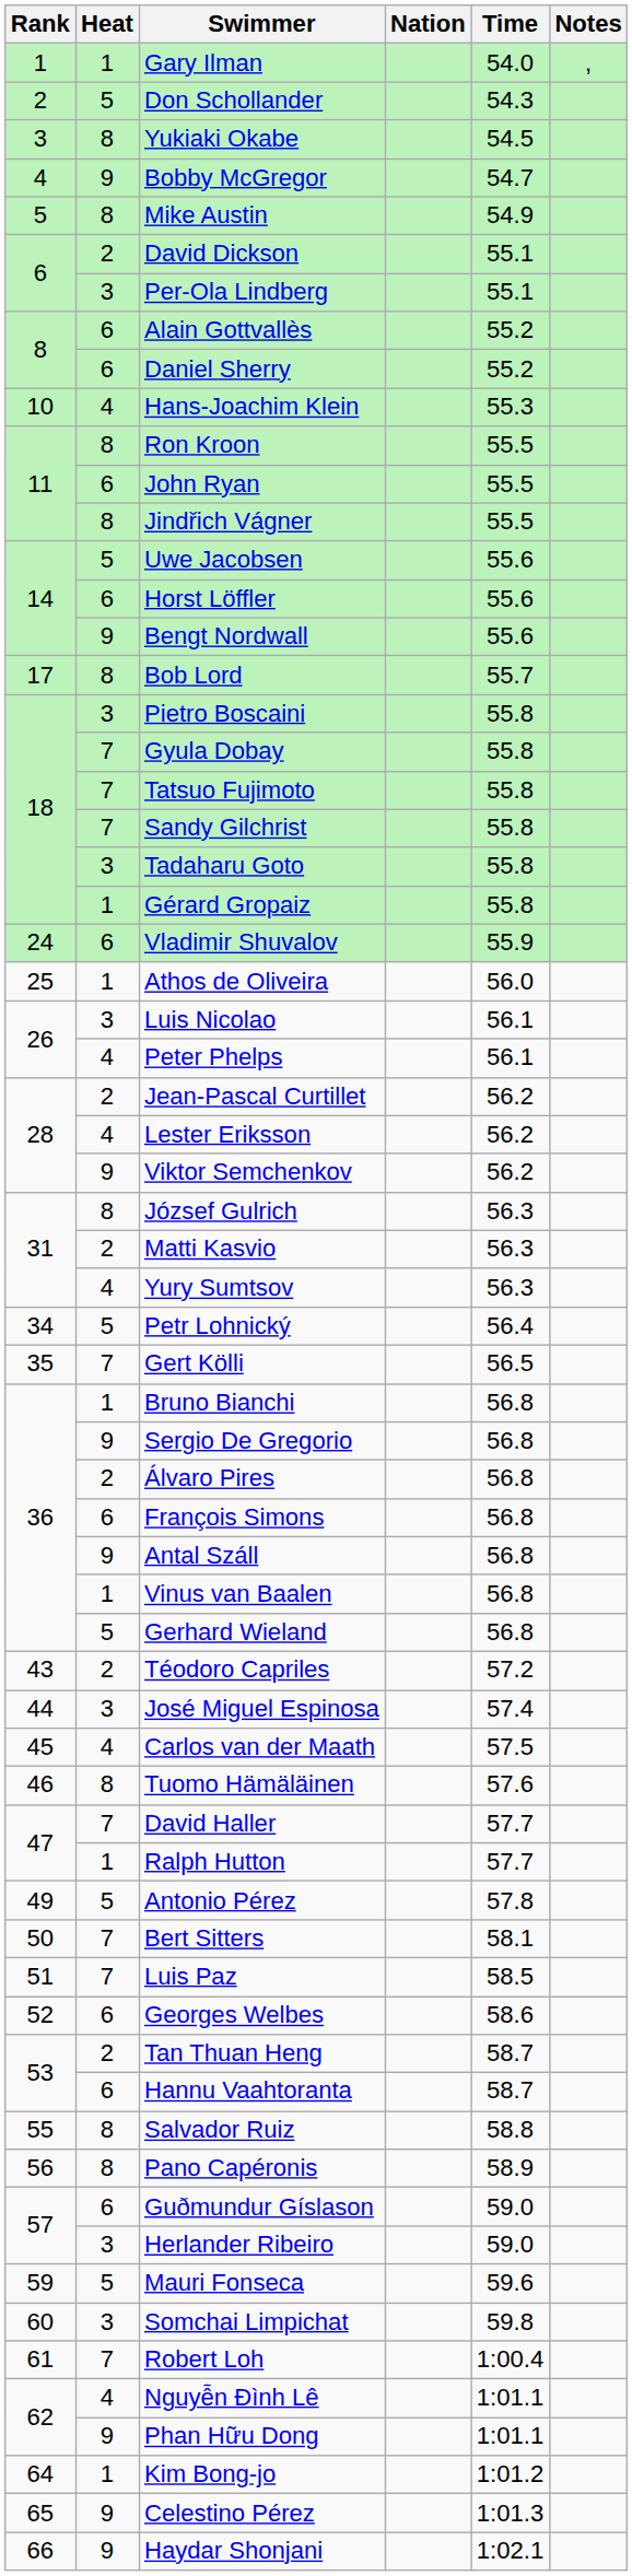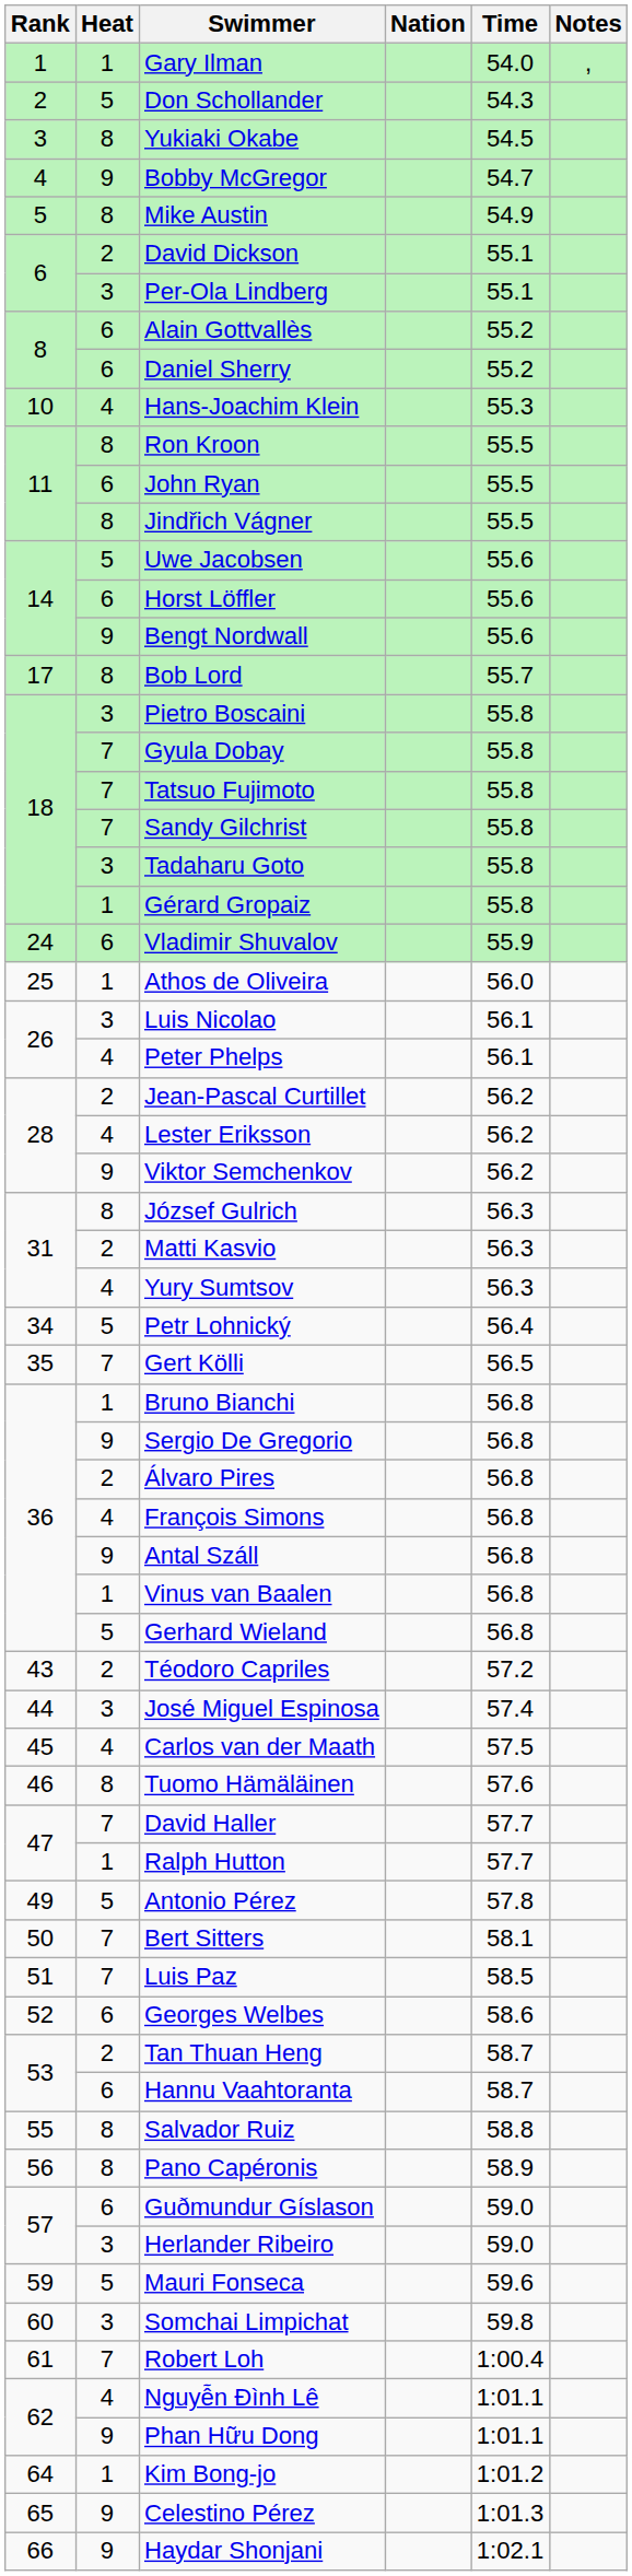François Simons | Heat: 6 -> 4
